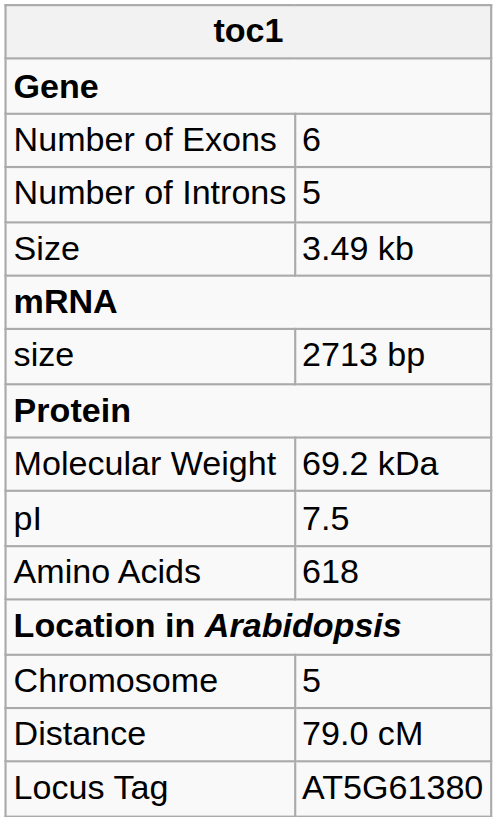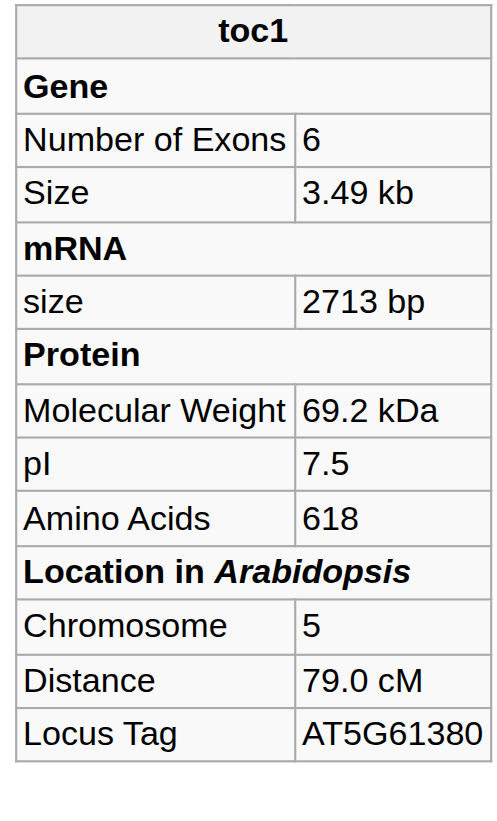- row: Number of Introns | 5
